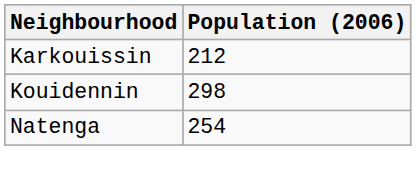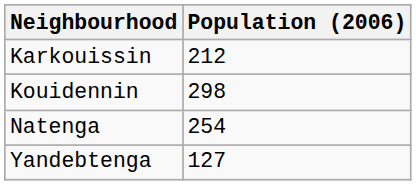+ row: Yandebtenga | 127
